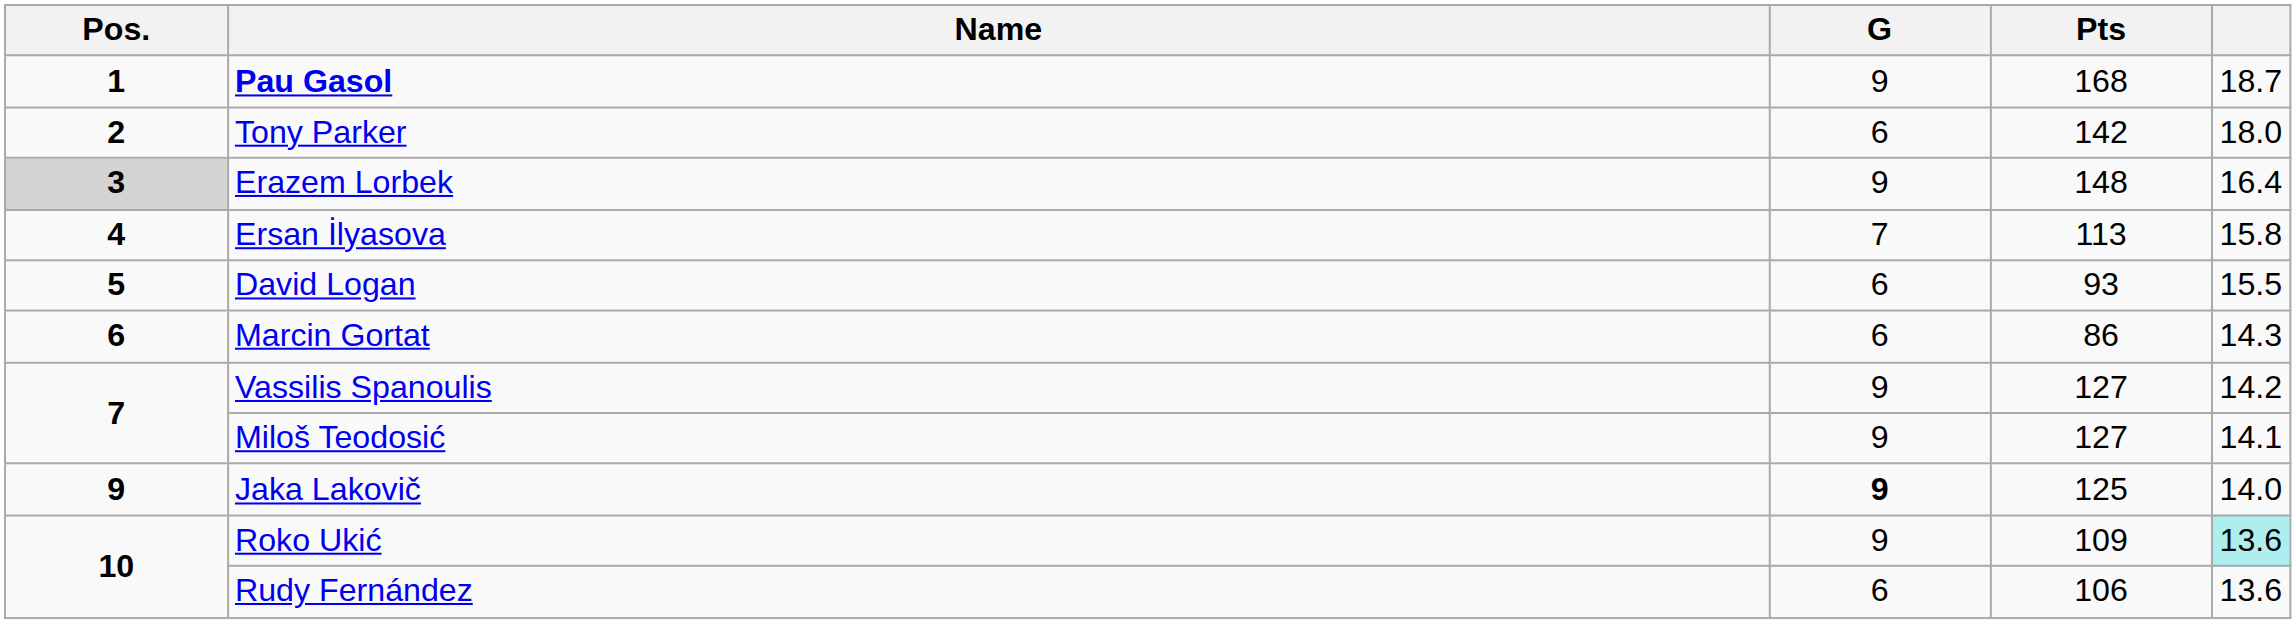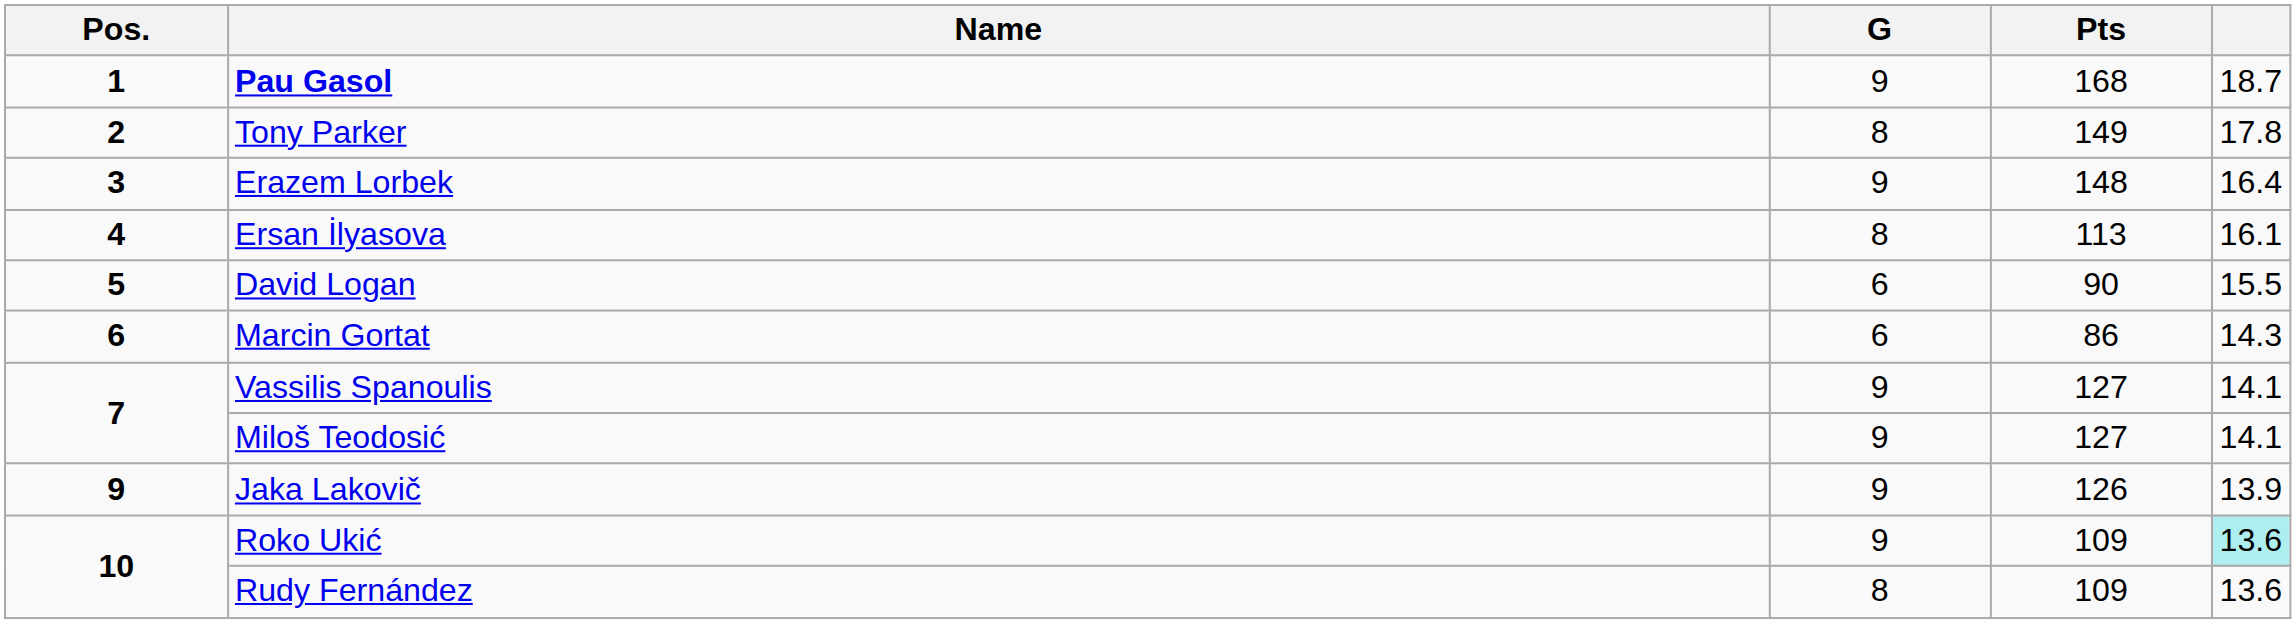Tony Parker | G: 6 -> 8
Tony Parker | Pts: 142 -> 149
Tony Parker | column 5: 18.0 -> 17.8
Erazem Lorbek | Pos.: lightgrey background -> no background
Ersan İlyasova | G: 7 -> 8
Ersan İlyasova | column 5: 15.8 -> 16.1
David Logan | Pts: 93 -> 90
Vassilis Spanoulis | column 5: 14.2 -> 14.1
Jaka Lakovič | G: bold -> normal
Jaka Lakovič | Pts: 125 -> 126
Jaka Lakovič | column 5: 14.0 -> 13.9
Rudy Fernández | G: 6 -> 8
Rudy Fernández | Pts: 106 -> 109
